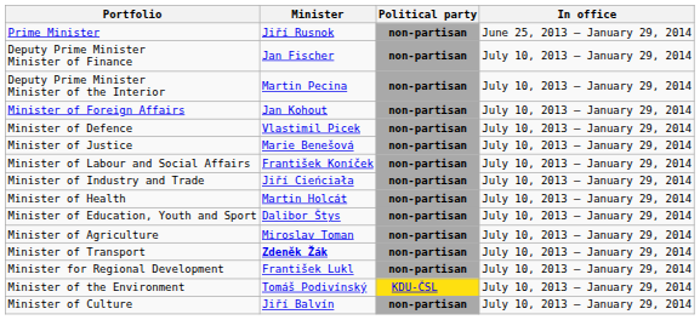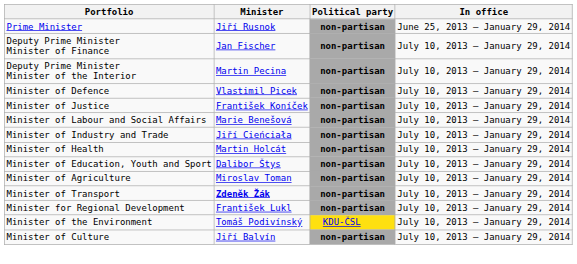- row: Minister of Foreign Affairs | Jan Kohout | non-partisan | July 10, 2013 – January 29, 2014
Minister of Justice | Minister: Marie Benešová -> František Koníček
Minister of Labour and Social Affairs | Minister: František Koníček -> Marie Benešová
